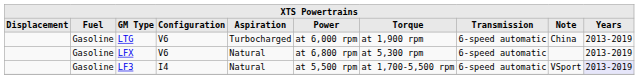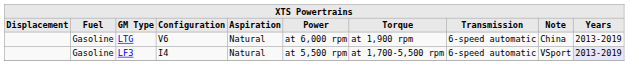LTG | Aspiration: Turbocharged -> Natural
- row: Gasoline | LFX | V6 | Natural | at 6,800 rpm | at 5,300 rpm | 6-speed automatic | 2013-2019
